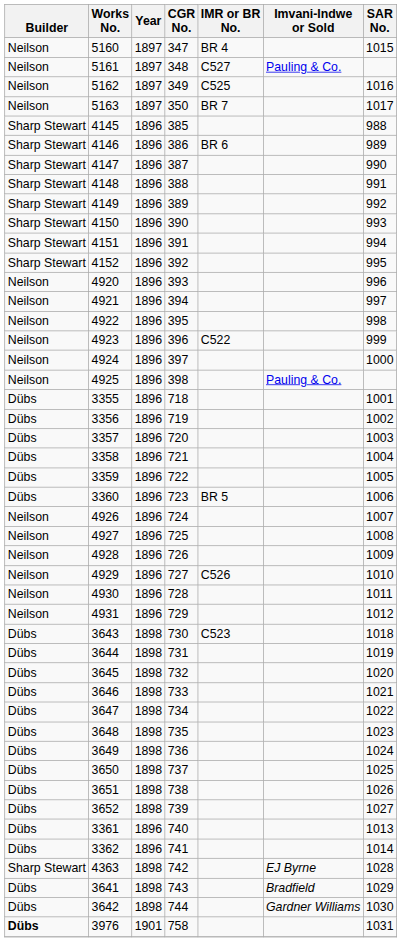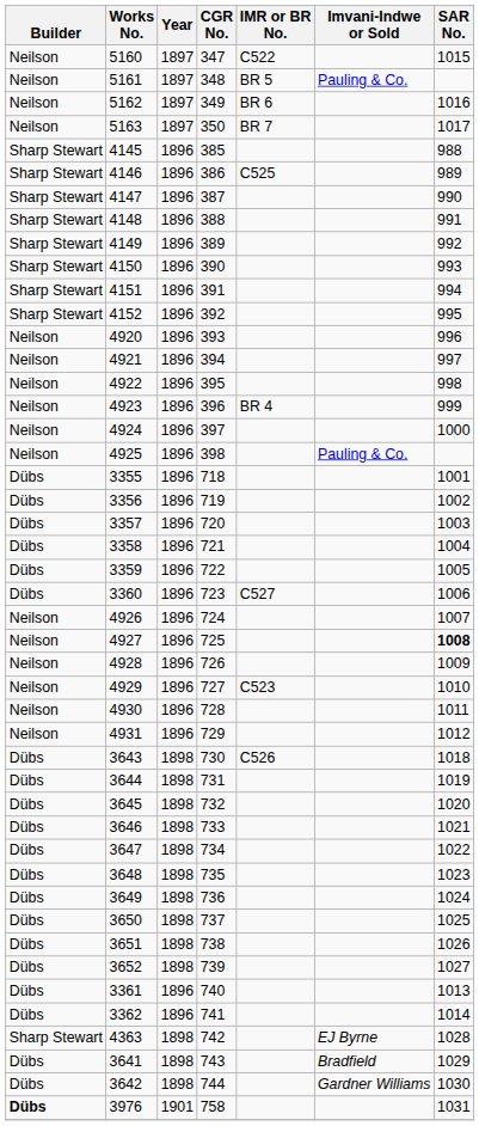5160 | IMR or BR No.: BR 4 -> C522
5161 | IMR or BR No.: C527 -> BR 5
5162 | IMR or BR No.: C525 -> BR 6
4146 | IMR or BR No.: BR 6 -> C525
4923 | IMR or BR No.: C522 -> BR 4
3360 | IMR or BR No.: BR 5 -> C527
4927 | SAR No.: normal -> bold
4929 | IMR or BR No.: C526 -> C523
3643 | IMR or BR No.: C523 -> C526
